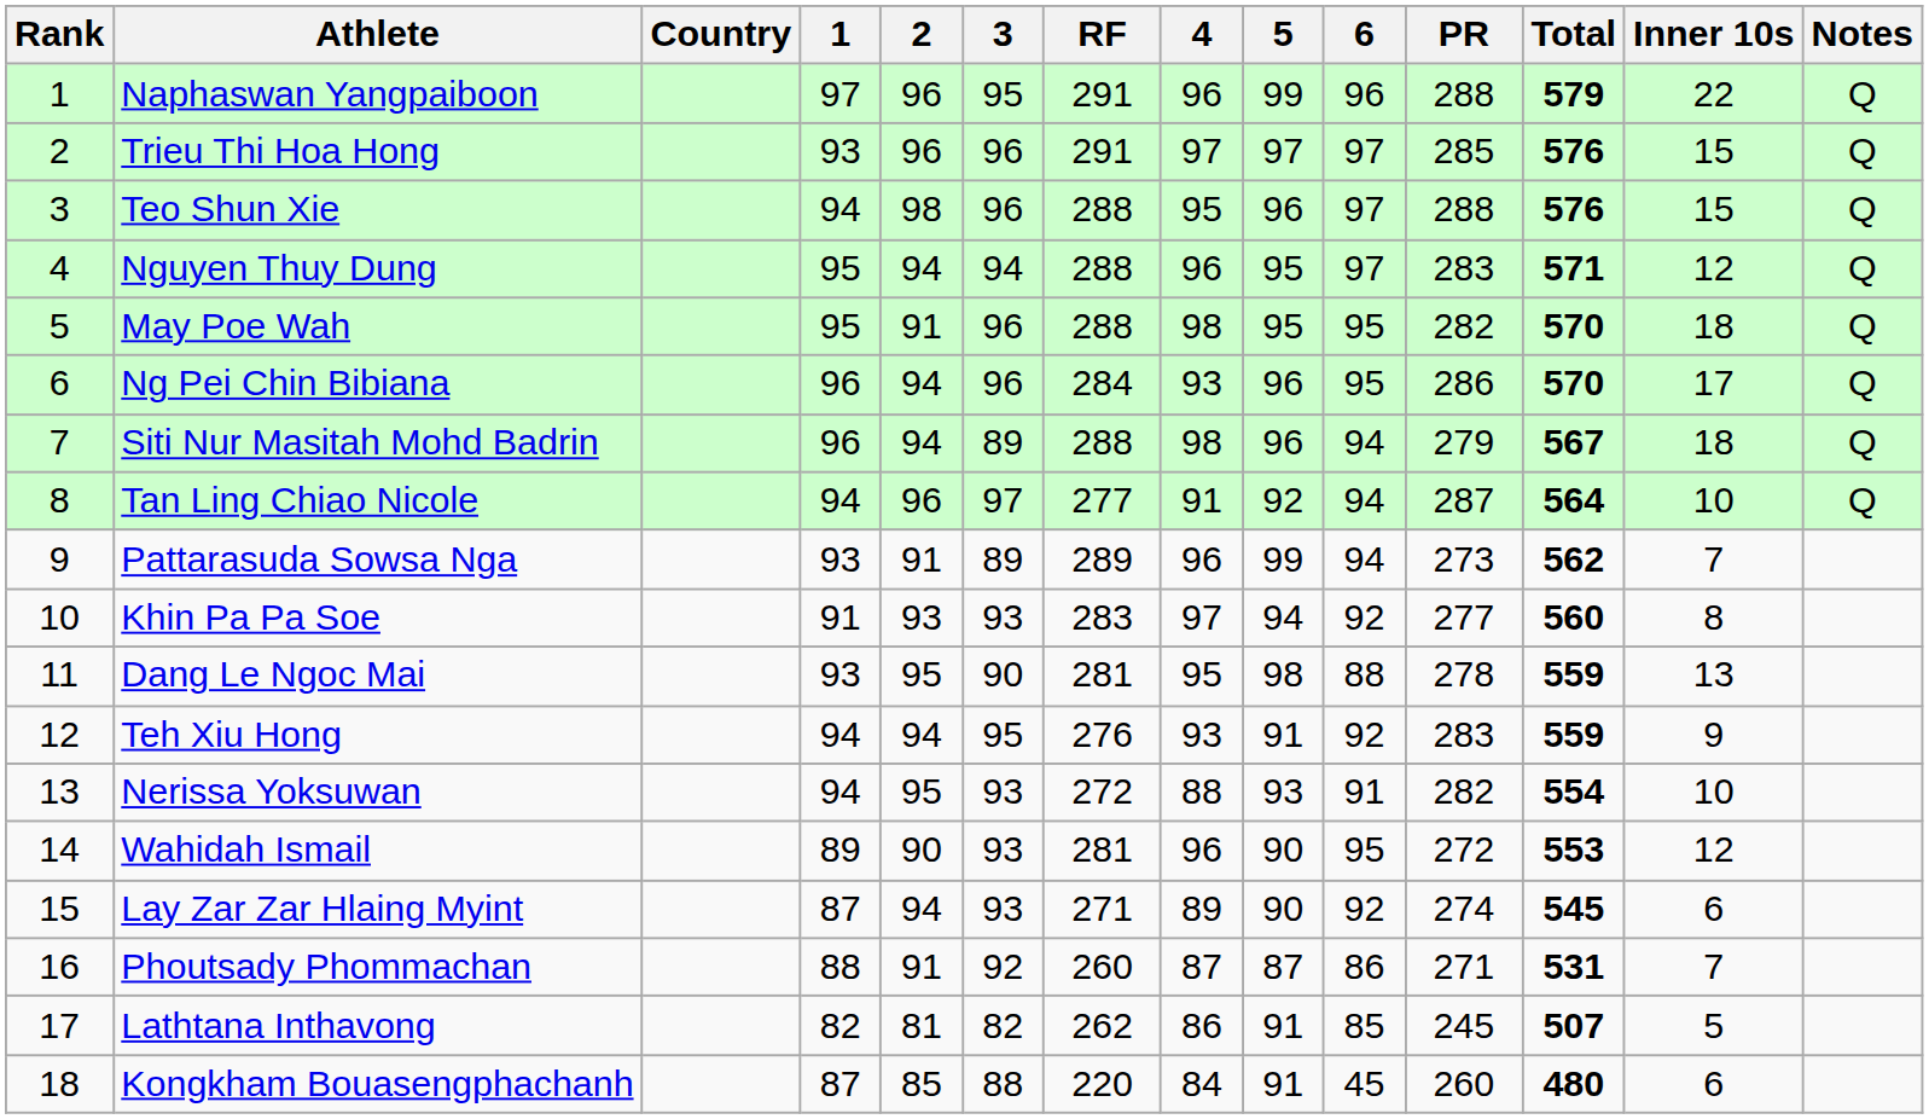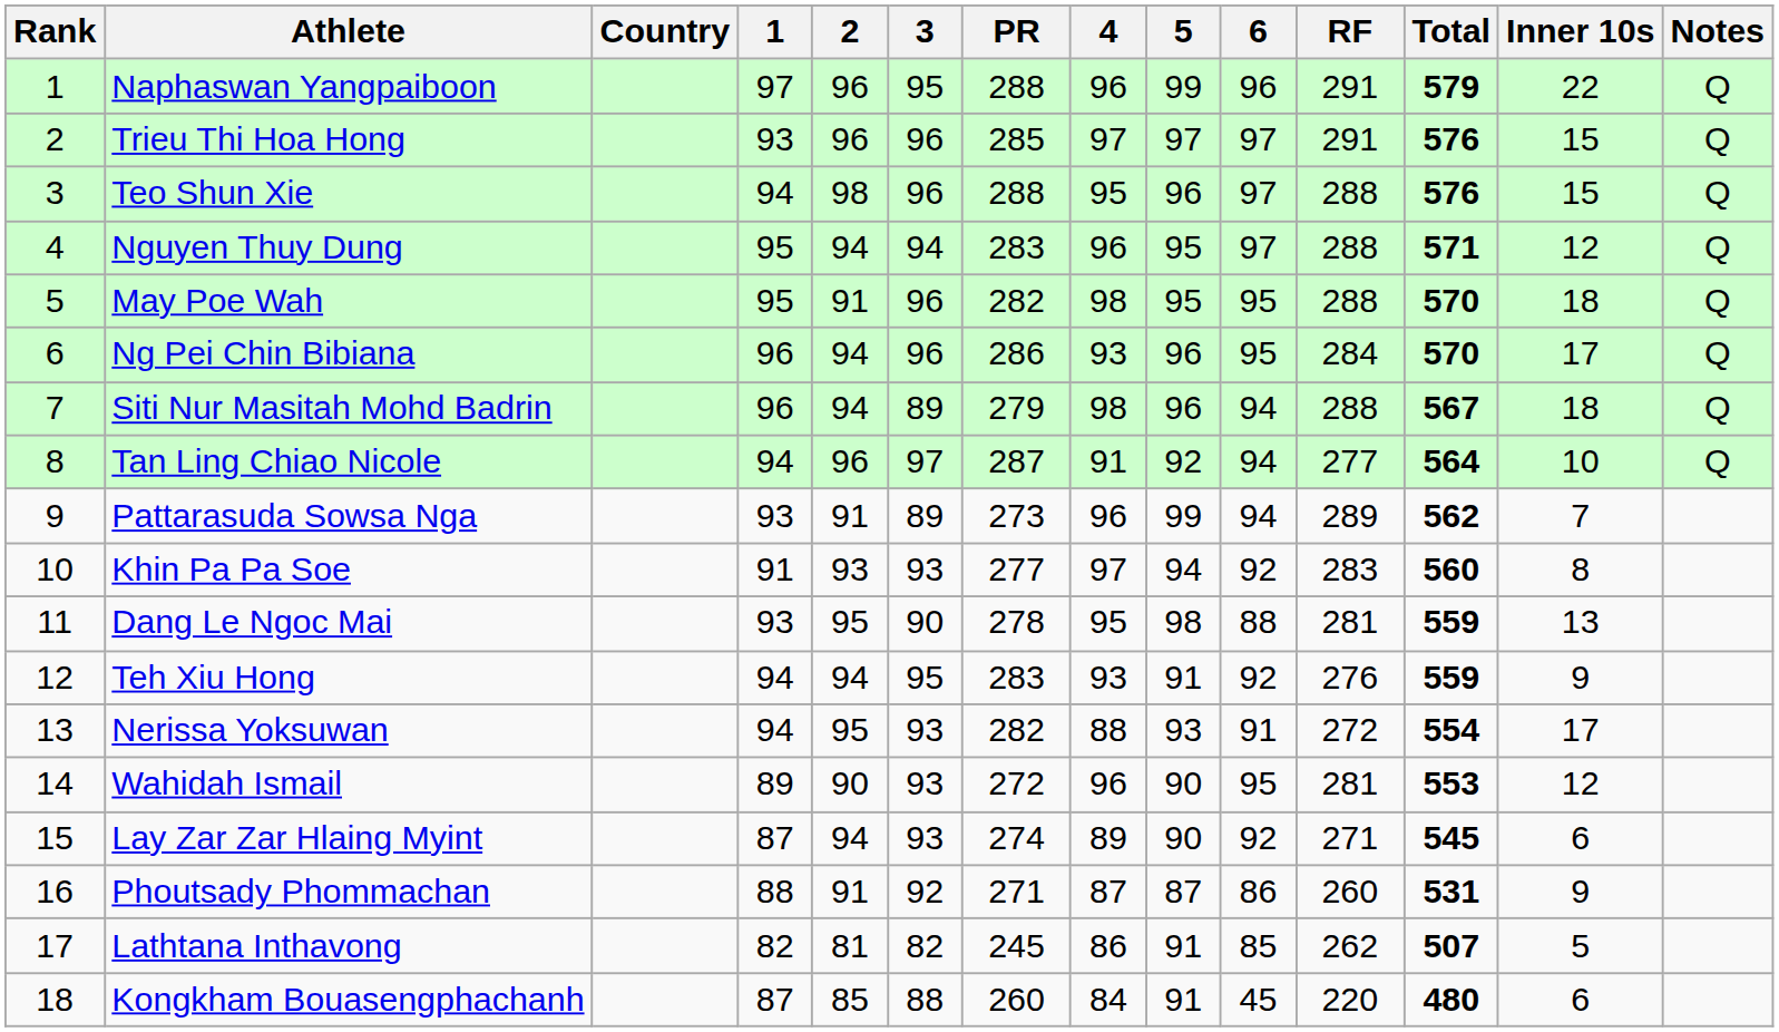columns swapped: PR <-> RF
Nerissa Yoksuwan | Inner 10s: 10 -> 17
Phoutsady Phommachan | Inner 10s: 7 -> 9
